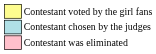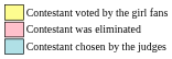rows swapped: Contestant chosen by the judges <-> Contestant was eliminated
